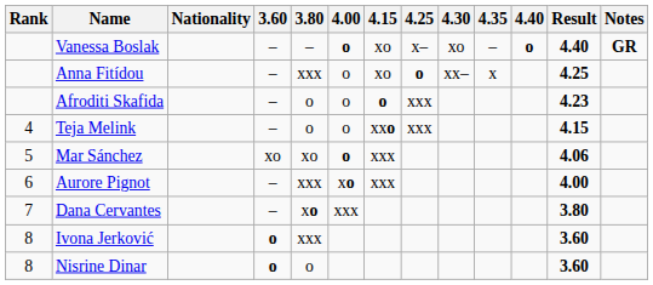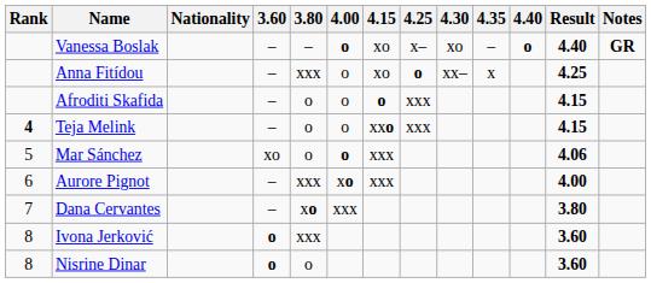Afroditi Skafida | Result: 4.23 -> 4.15
Teja Melink | Rank: normal -> bold
Mar Sánchez | 3.80: xo -> o
